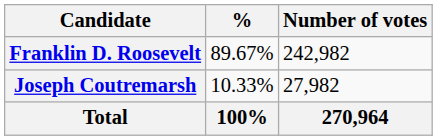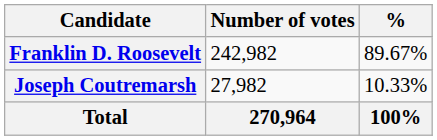columns swapped: Number of votes <-> %
